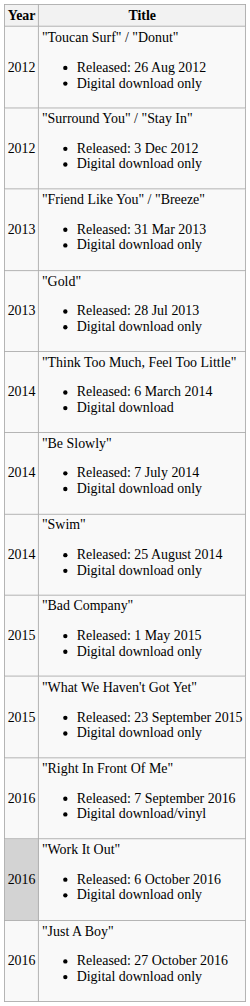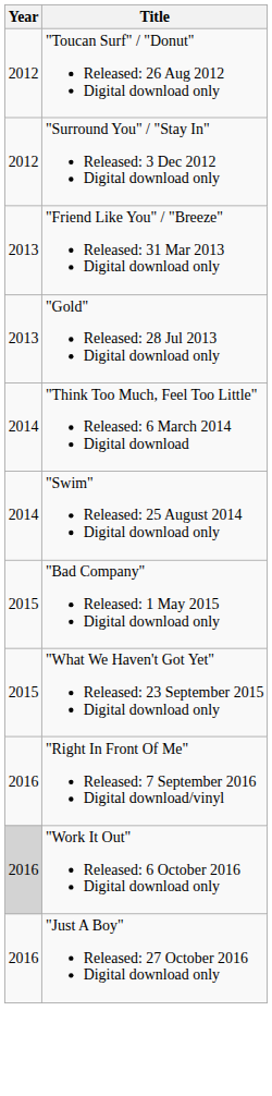- row: 2014 | "Be Slowly" Released: 7 July 2014 Digital download only
